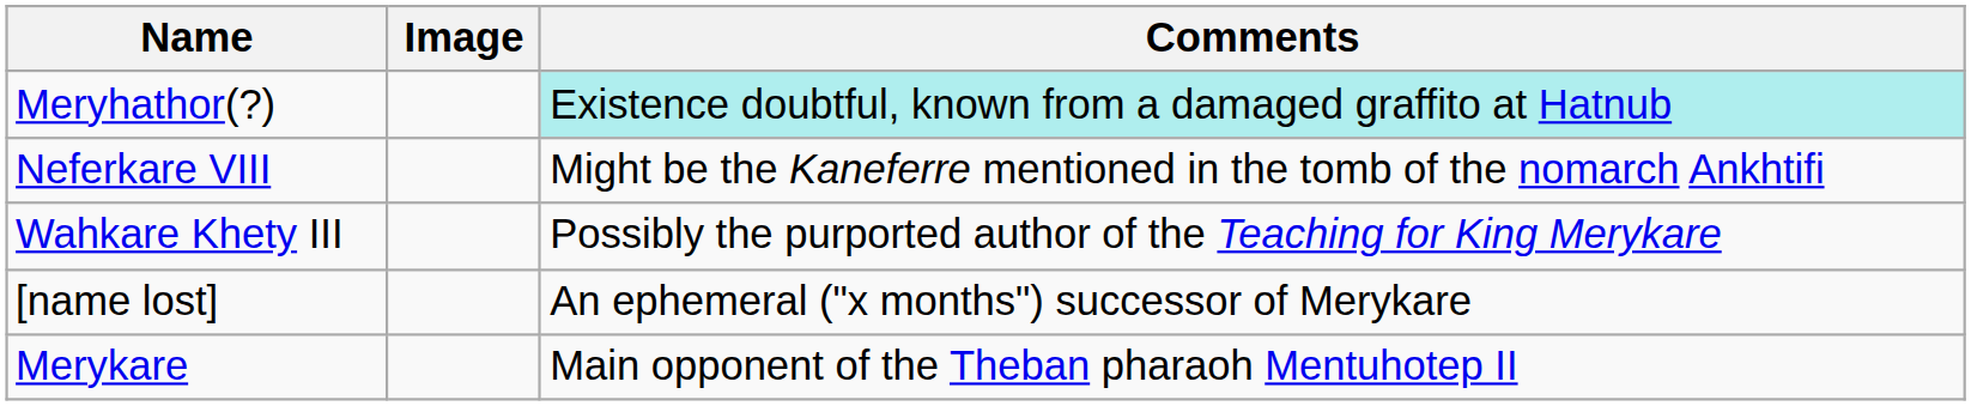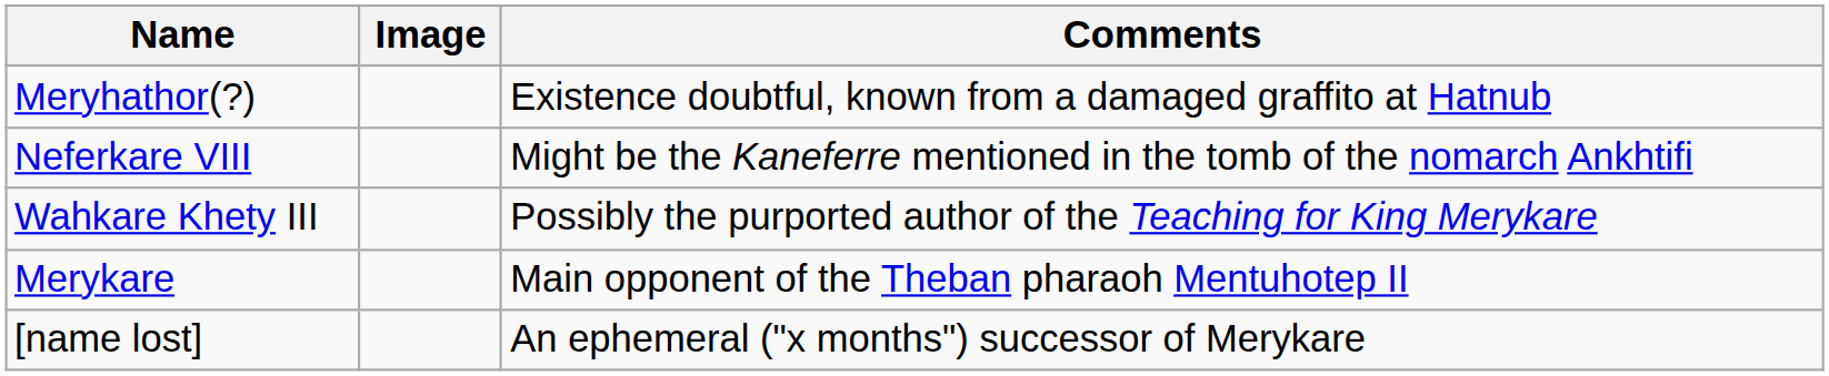Meryhathor(?) | Comments: paleturquoise background -> no background
rows swapped: Merykare <-> [name lost]
